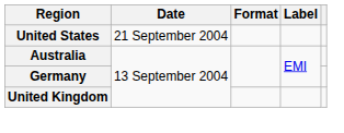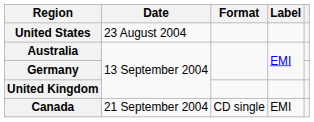United States | Date: 21 September 2004 -> 23 August 2004
+ row: Canada | 21 September 2004 | CD single | EMI
